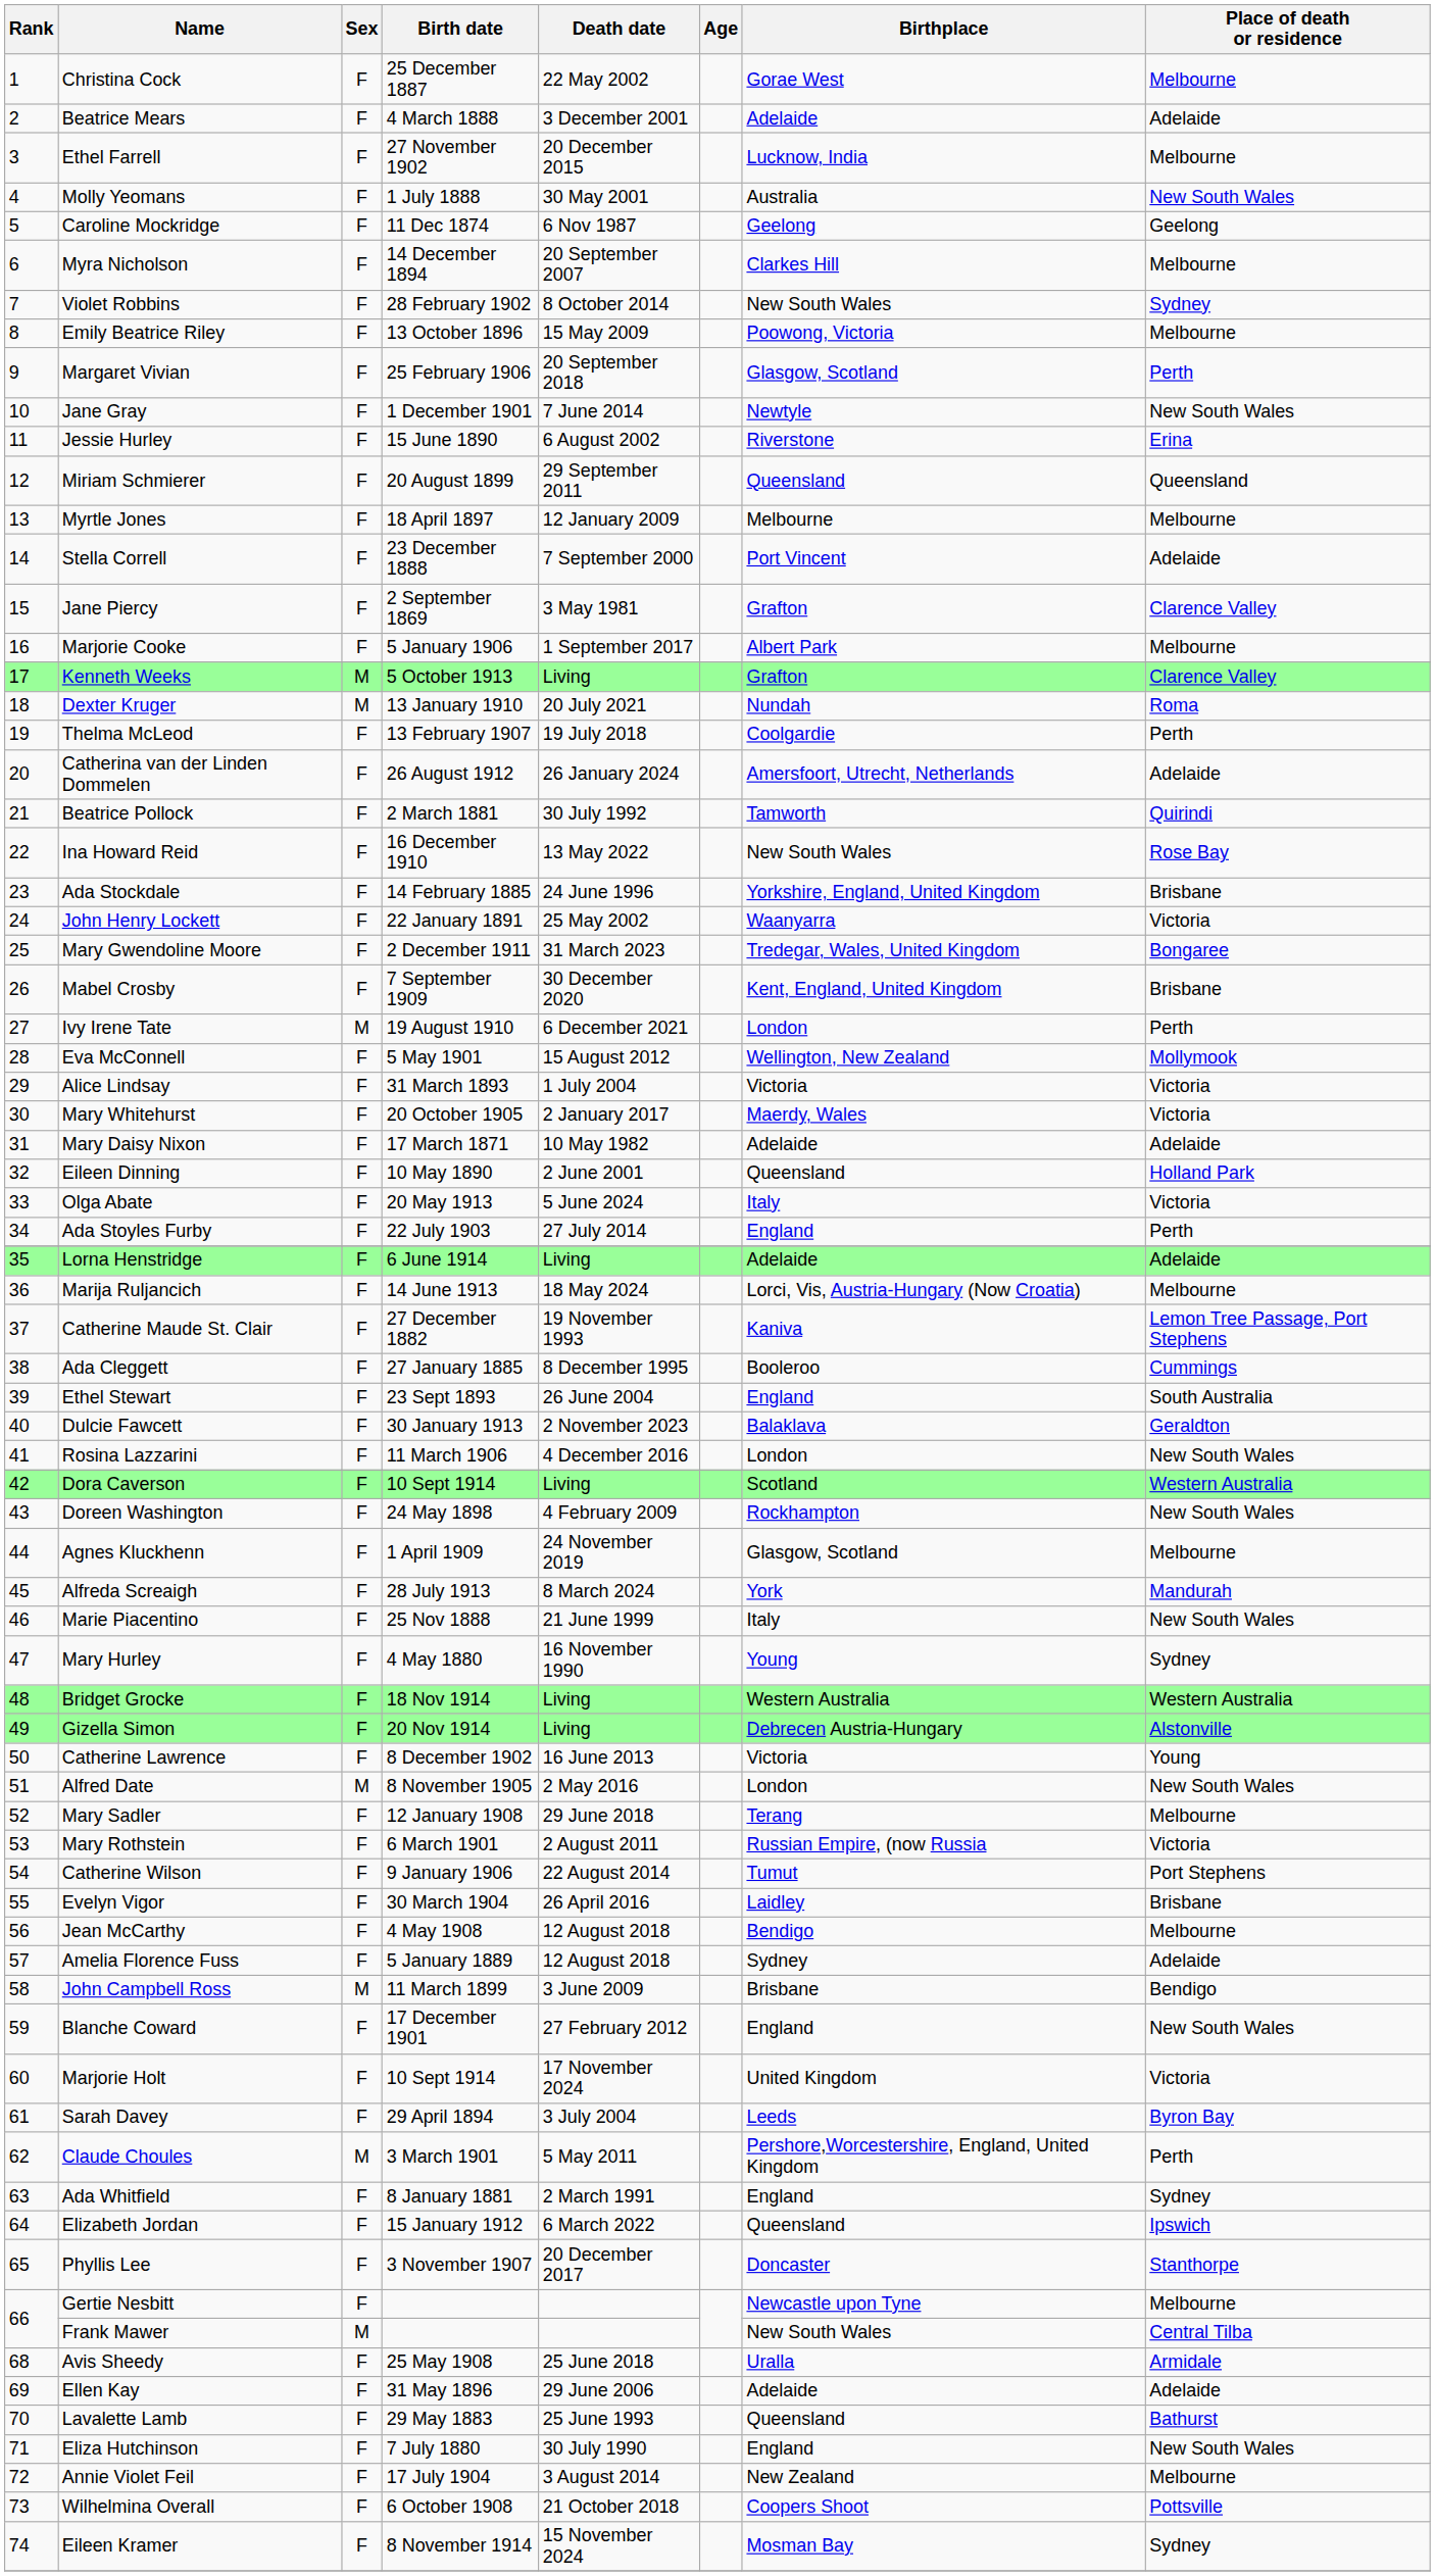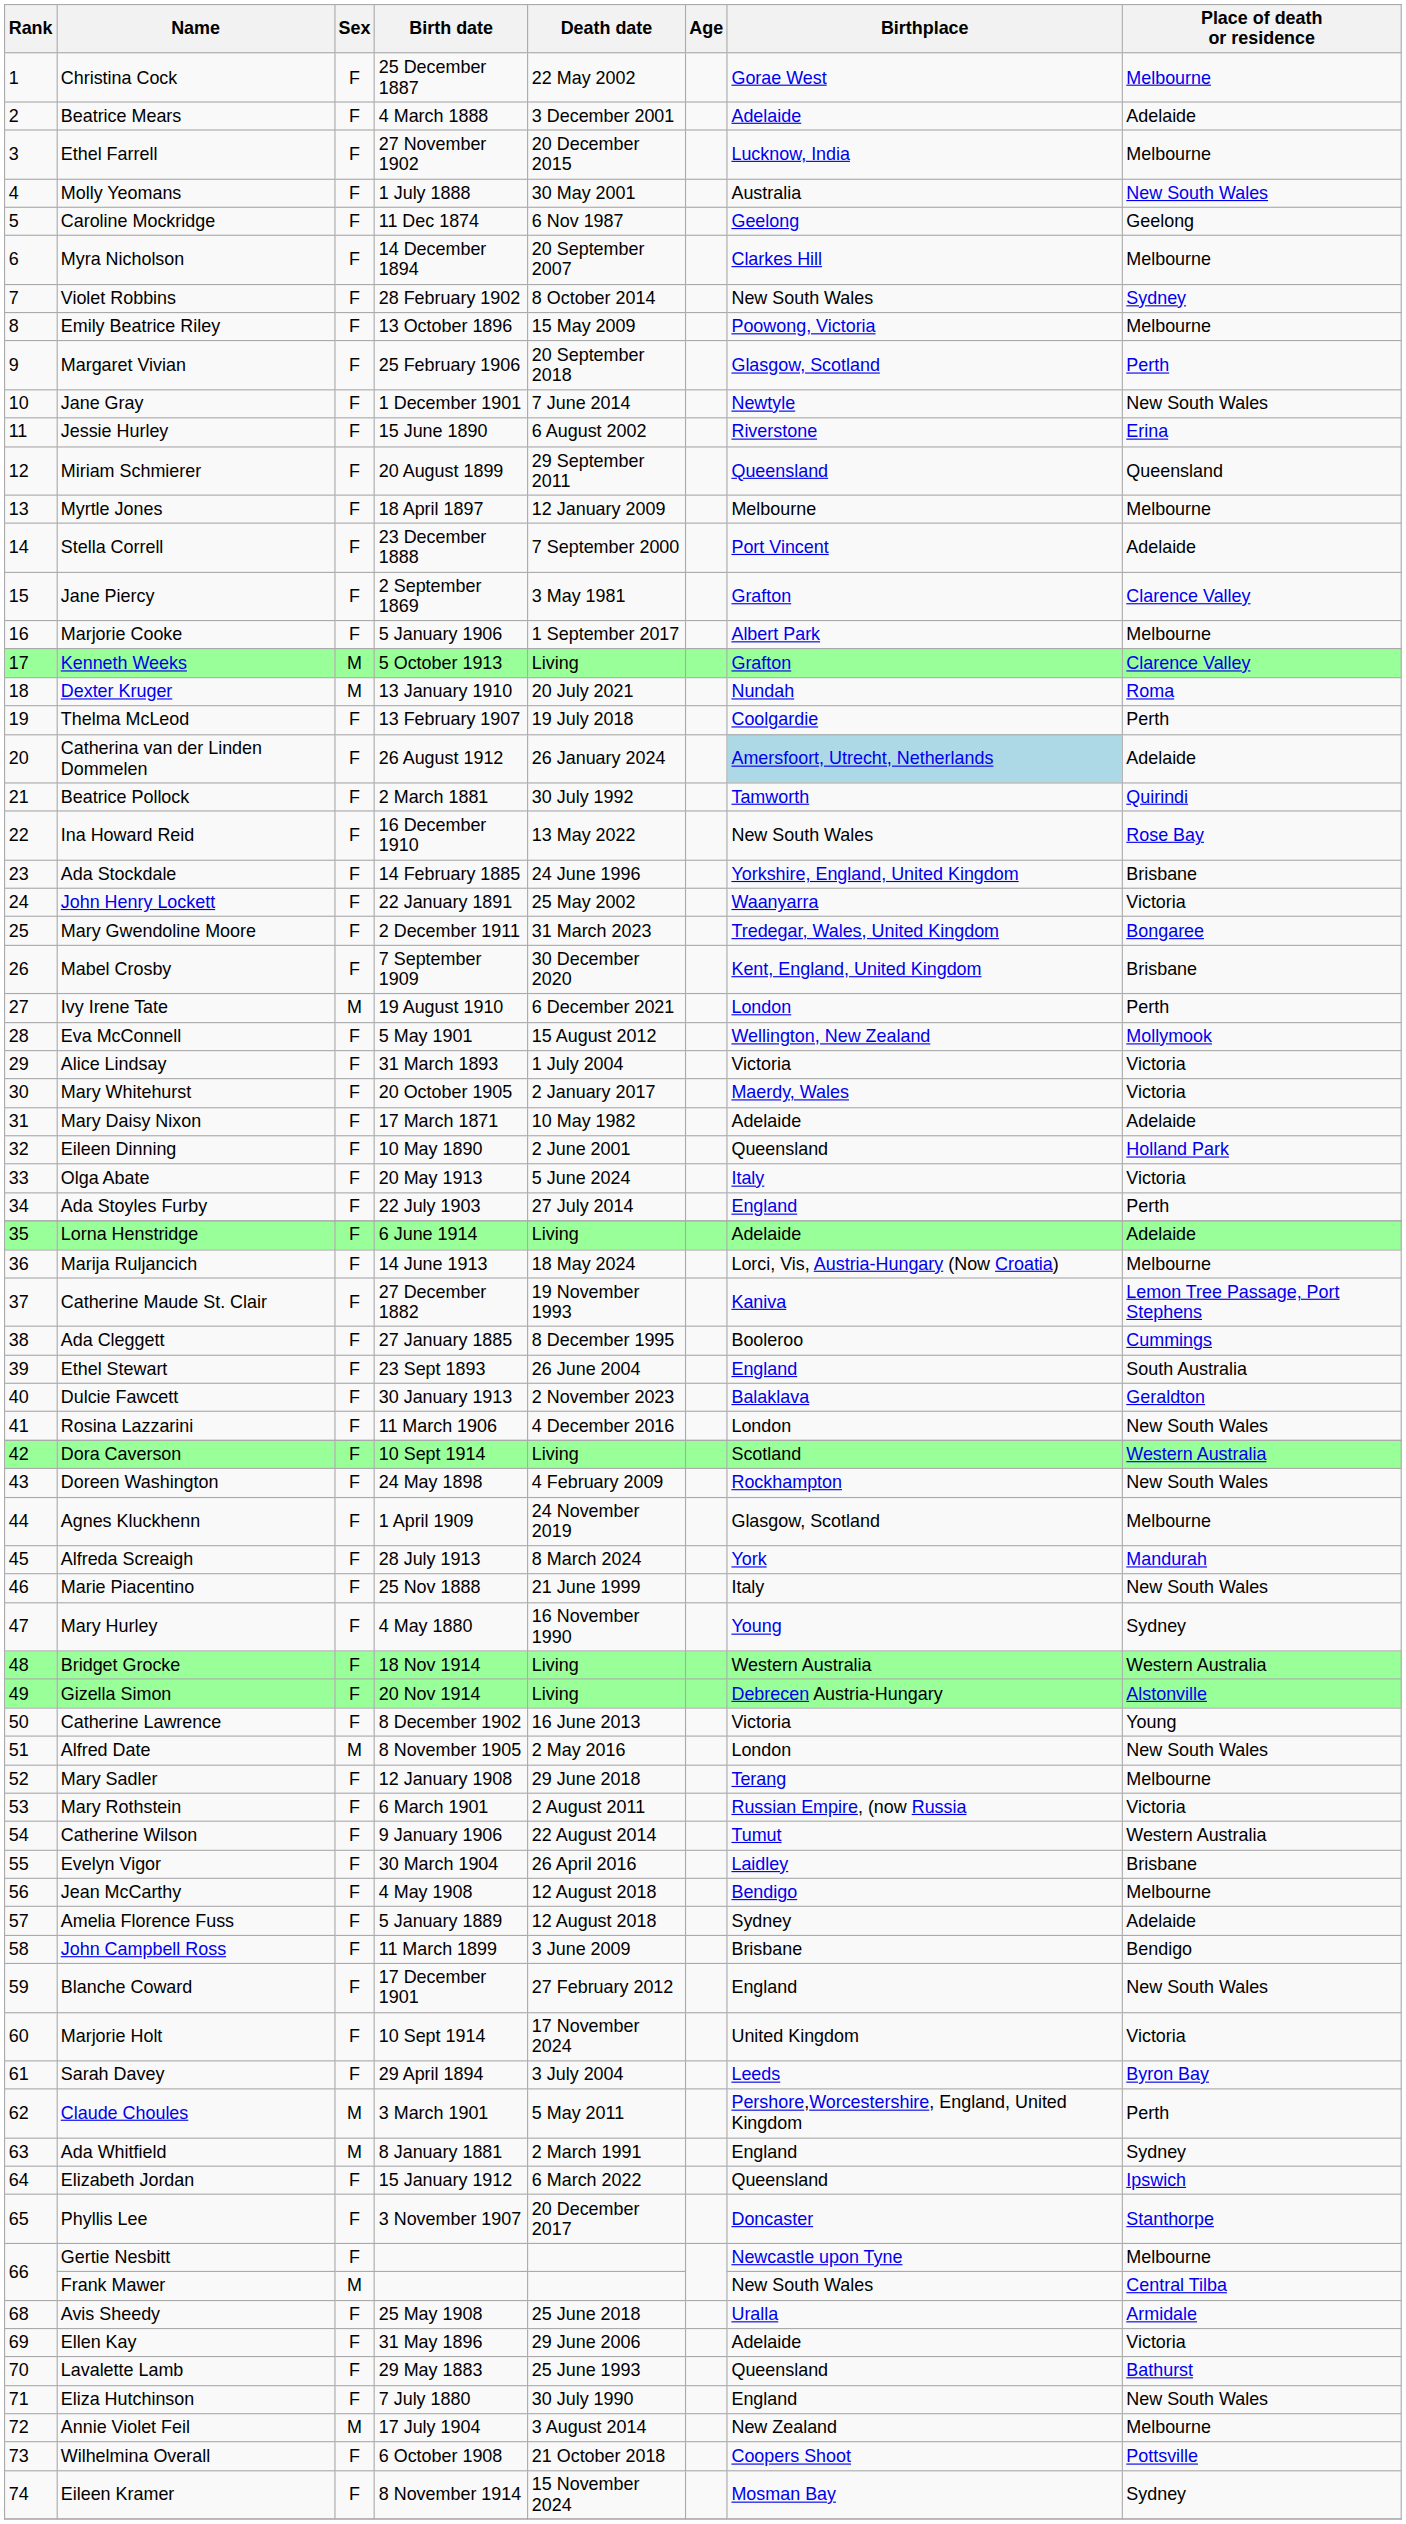Catherina van der Linden Dommelen | Birthplace: no background -> lightblue background
Catherine Wilson | Place of death or residence: Port Stephens -> Western Australia
John Campbell Ross | Sex: M -> F
Ada Whitfield | Sex: F -> M
Ellen Kay | Place of death or residence: Adelaide -> Victoria
Annie Violet Feil | Sex: F -> M
